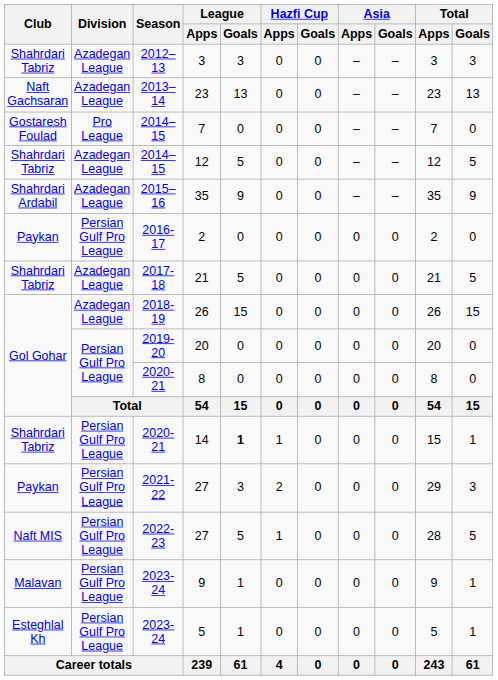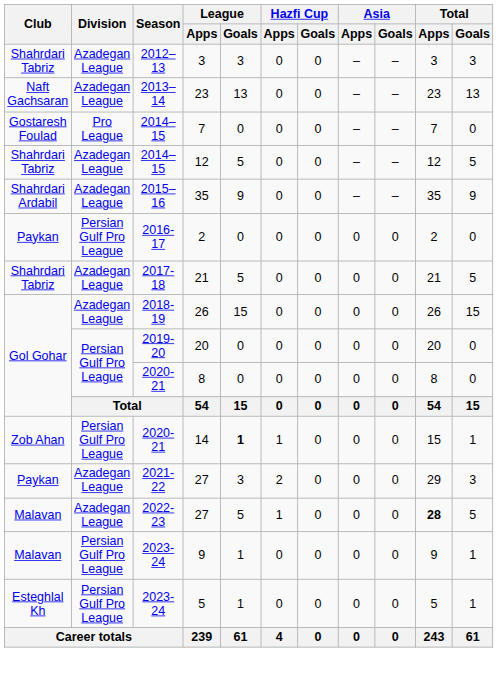14 | Club: Shahrdari Tabriz -> Zob Ahan
2021-22 / 27 | Division: Persian Gulf Pro League -> Azadegan League
2022-23 / 27 | Club: Naft MIS -> Malavan
2022-23 / 27 | Division: Persian Gulf Pro League -> Azadegan League
2022-23 / 27 | Total / Apps: normal -> bold
